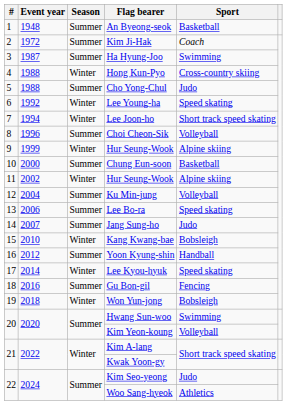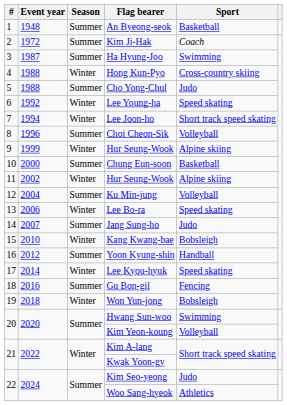Lee Bo-ra | Season: Summer -> Winter
